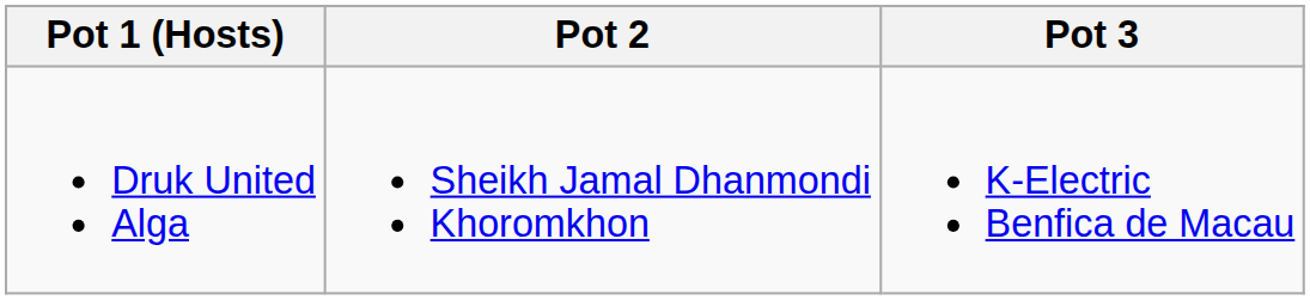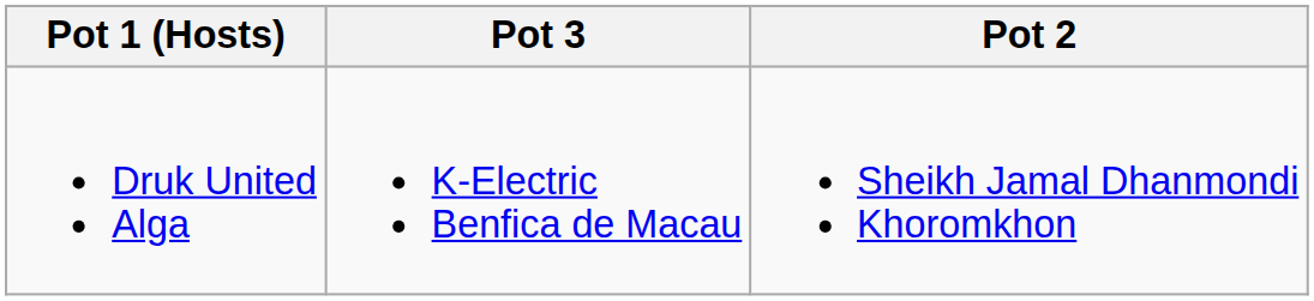columns swapped: Pot 2 <-> Pot 3
